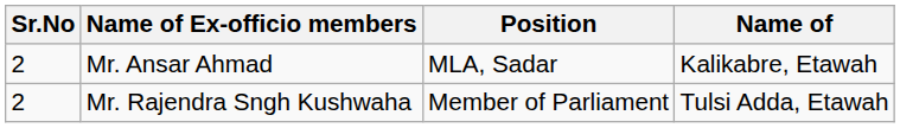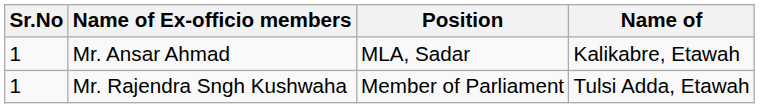Mr. Ansar Ahmad | Sr.No: 2 -> 1
Mr. Rajendra Sngh Kushwaha | Sr.No: 2 -> 1
